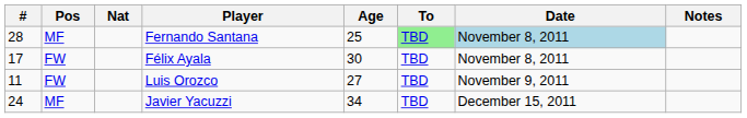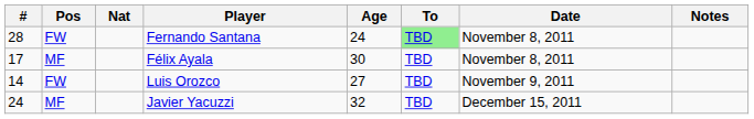Fernando Santana | Pos: MF -> FW
Fernando Santana | Age: 25 -> 24
Fernando Santana | Date: lightblue background -> no background
Félix Ayala | Pos: FW -> MF
Luis Orozco | #: 11 -> 14
Javier Yacuzzi | Age: 34 -> 32
